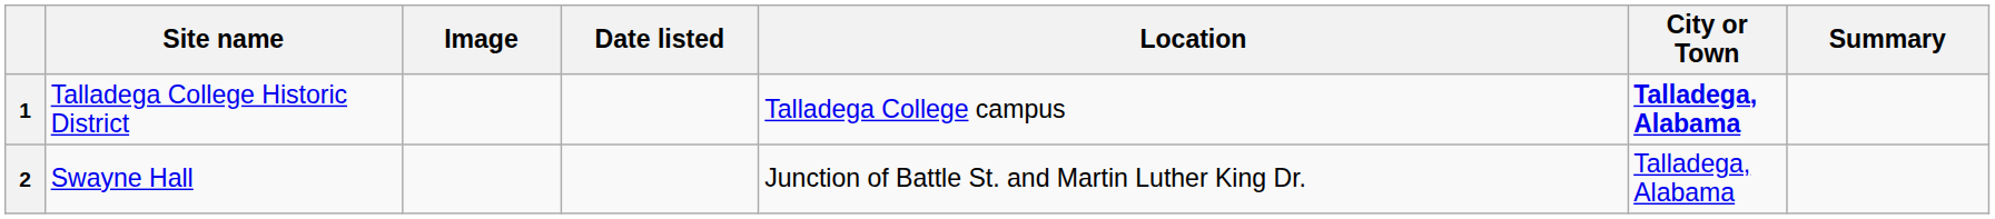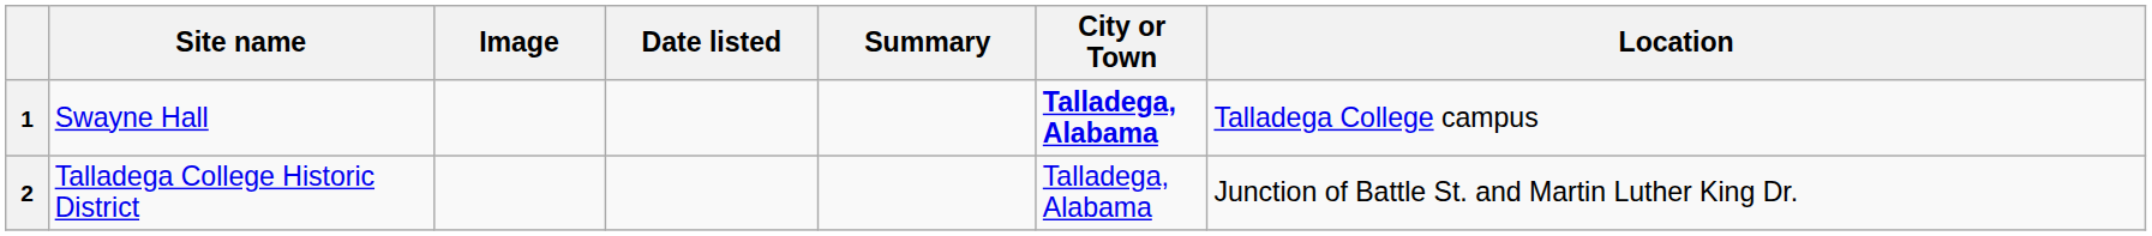columns swapped: Location <-> Summary
1 | Site name: Talladega College Historic District -> Swayne Hall
2 | Site name: Swayne Hall -> Talladega College Historic District
